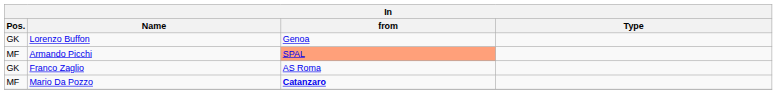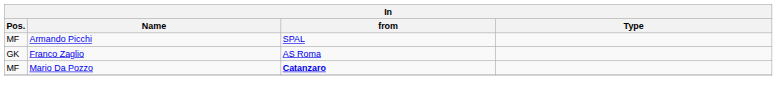- row: GK | Lorenzo Buffon | Genoa
Armando Picchi | from: lightsalmon background -> no background
